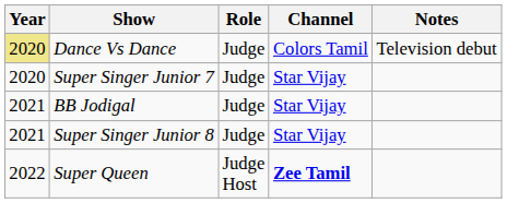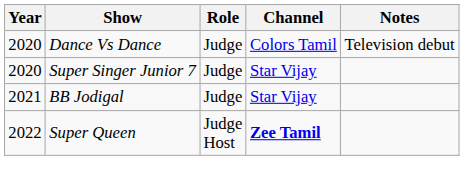Dance Vs Dance | Year: khaki background -> no background
- row: 2021 | Super Singer Junior 8 | Judge | Star Vijay
